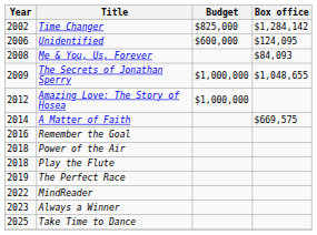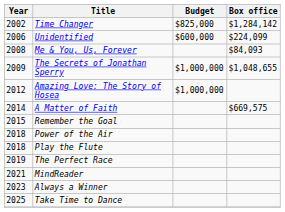Unidentified | Box office: $124,095 -> $224,099
Remember the Goal | Year: 2016 -> 2015
MindReader | Year: 2022 -> 2021
